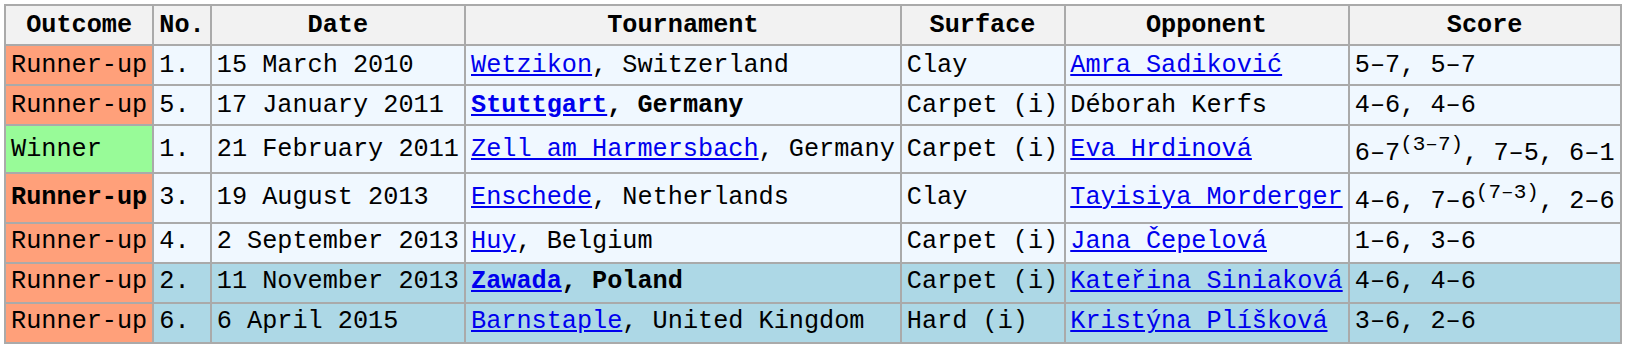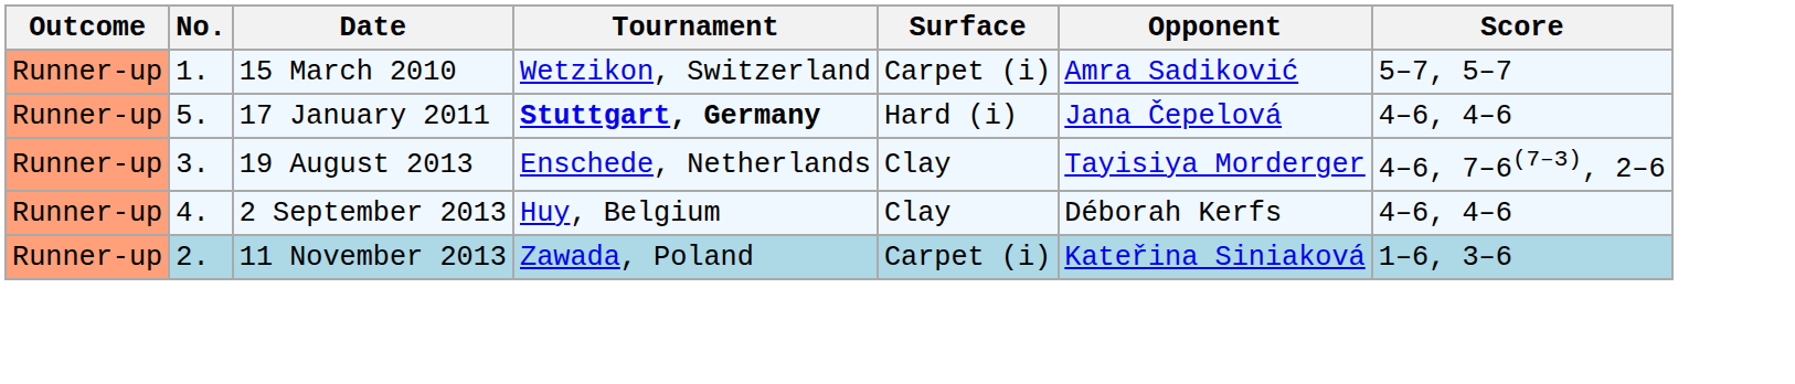15 March 2010 | Surface: Clay -> Carpet (i)
17 January 2011 | Surface: Carpet (i) -> Hard (i)
17 January 2011 | Opponent: Déborah Kerfs -> Jana Čepelová
- row: Winner | 1. | 21 February 2011 | Zell am Harmersbach, Germany | Carpet (i) | Eva Hrdinová | 6–7(3–7), 7–5, 6–1
19 August 2013 | Outcome: bold -> normal
2 September 2013 | Surface: Carpet (i) -> Clay
2 September 2013 | Opponent: Jana Čepelová -> Déborah Kerfs
2 September 2013 | Score: 1–6, 3–6 -> 4–6, 4–6
11 November 2013 | Tournament: bold -> normal
11 November 2013 | Score: 4–6, 4–6 -> 1–6, 3–6
- row: Runner-up | 6. | 6 April 2015 | Barnstaple, United Kingdom | Hard (i) | Kristýna Plíšková | 3–6, 2–6
